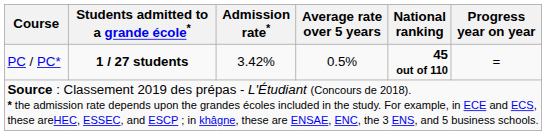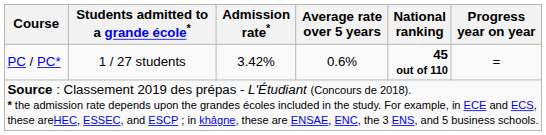PC / PC* | Students admitted to a grande école*: bold -> normal
PC / PC* | Average rate over 5 years: 0.5% -> 0.6%
